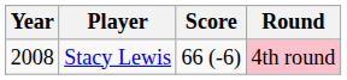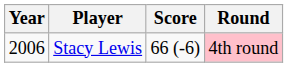Stacy Lewis | Year: 2008 -> 2006
